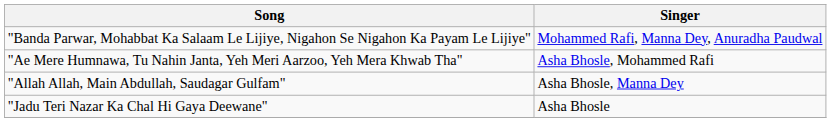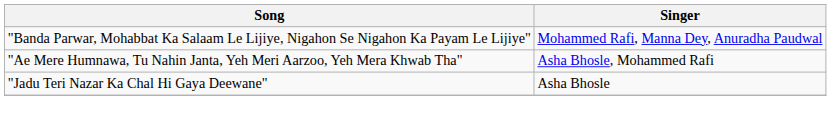- row: "Allah Allah, Main Abdullah, Saudagar Gulfam" | Asha Bhosle, Manna Dey
